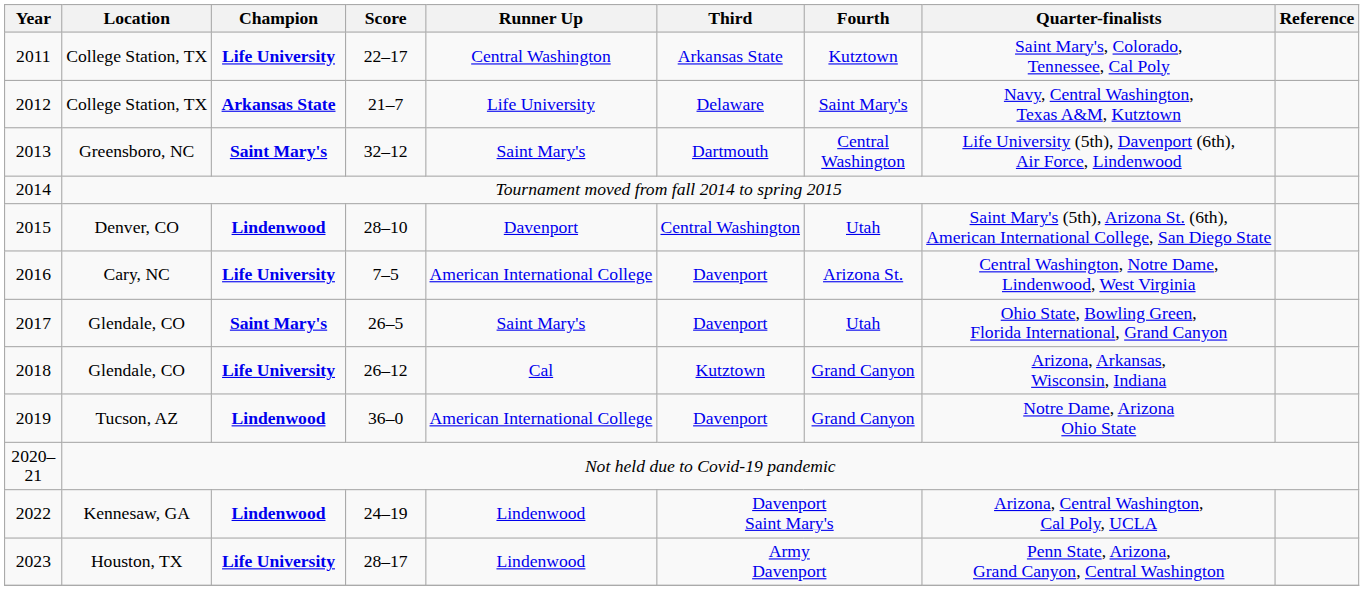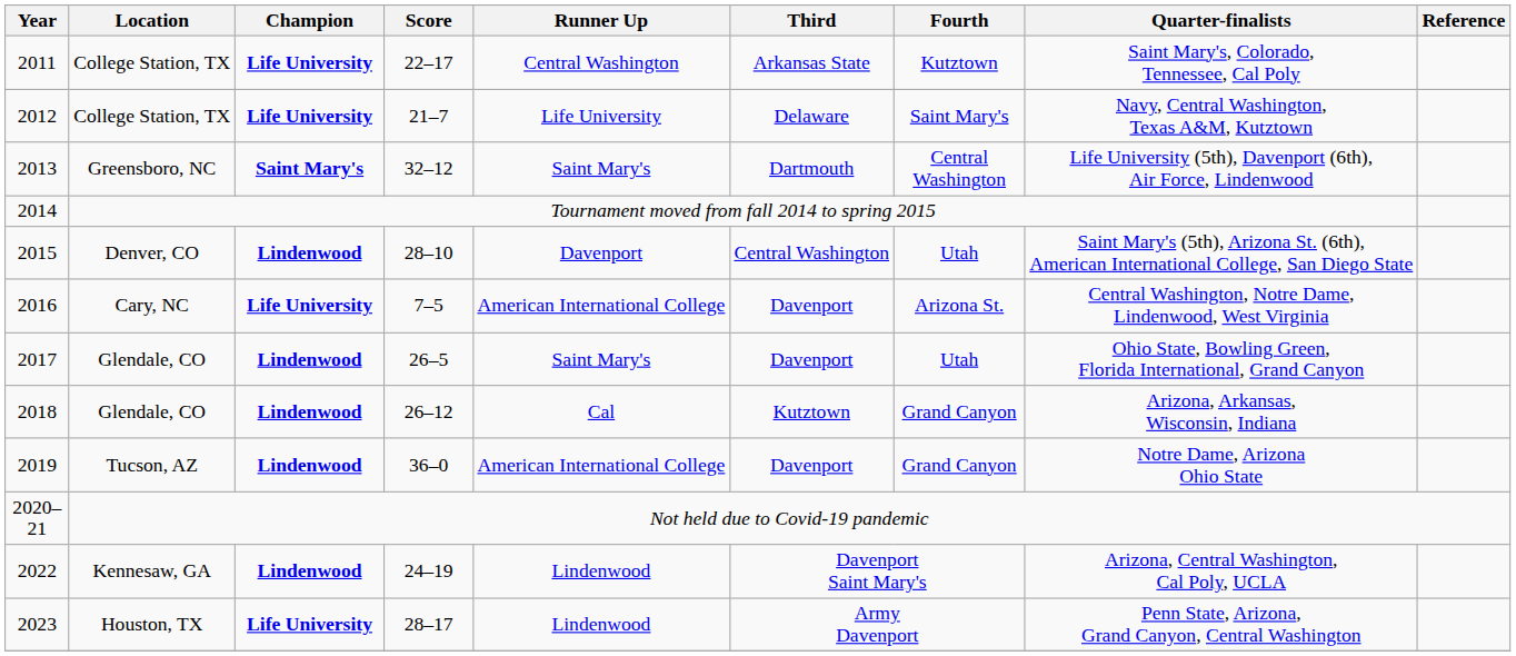2012 | Champion: Arkansas State -> Life University
2017 | Champion: Saint Mary's -> Lindenwood
2018 | Champion: Life University -> Lindenwood
